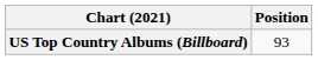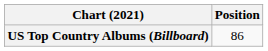US Top Country Albums (Billboard) | Position: 93 -> 86
